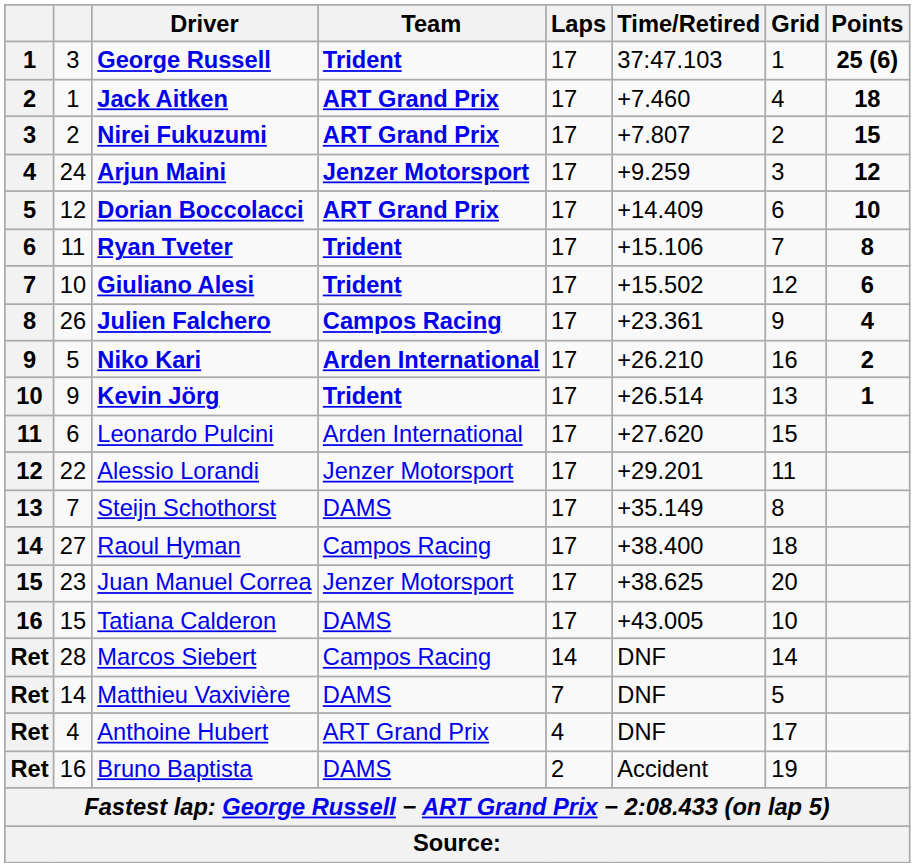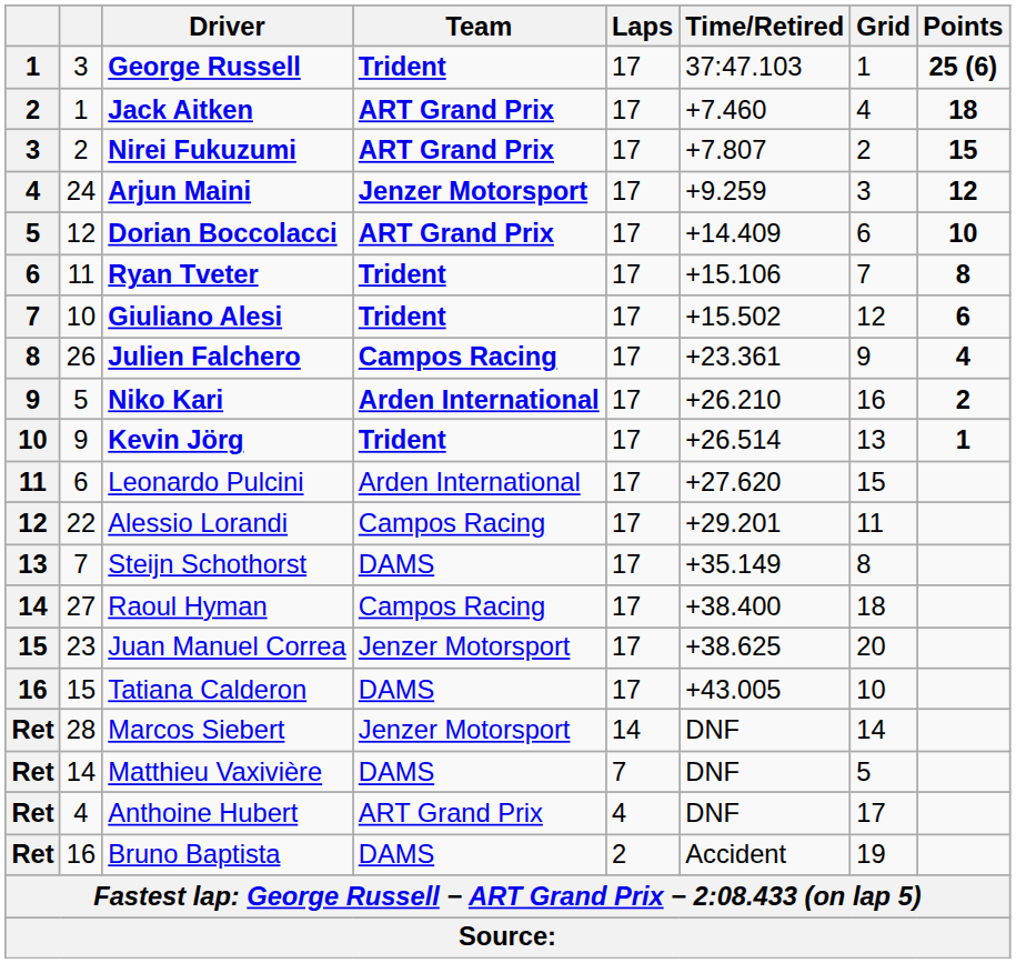Alessio Lorandi | Team: Jenzer Motorsport -> Campos Racing
Marcos Siebert | Team: Campos Racing -> Jenzer Motorsport
